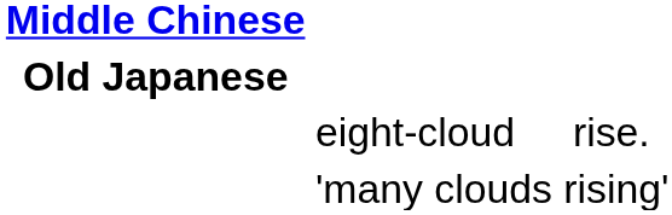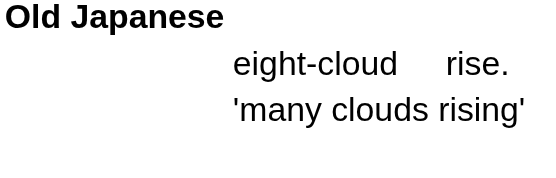- row: Middle Chinese
